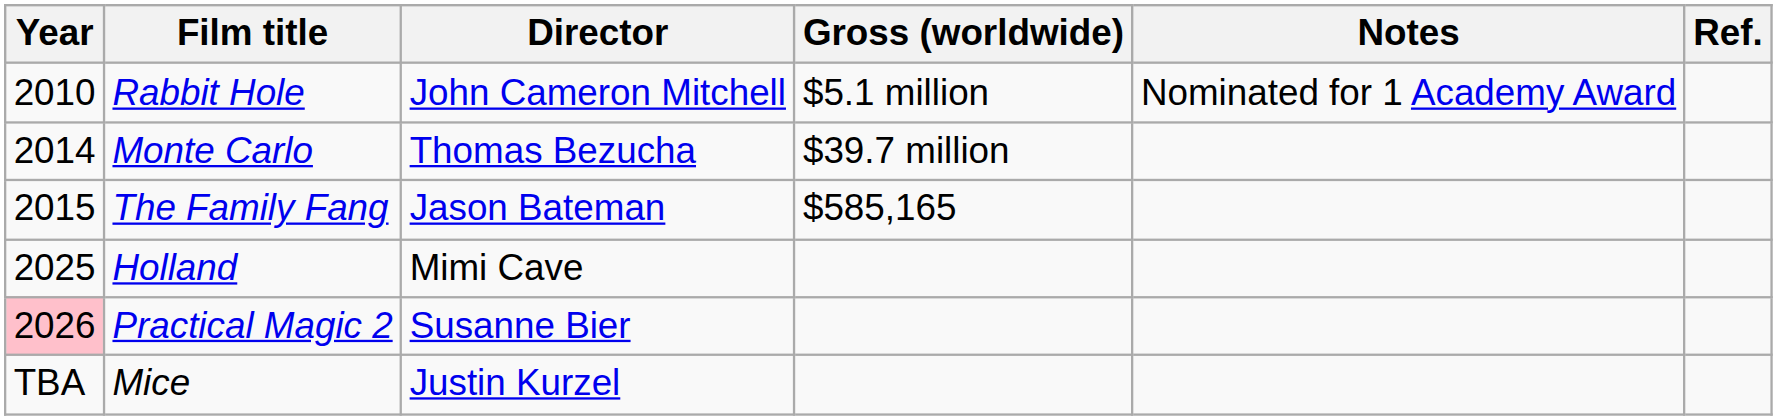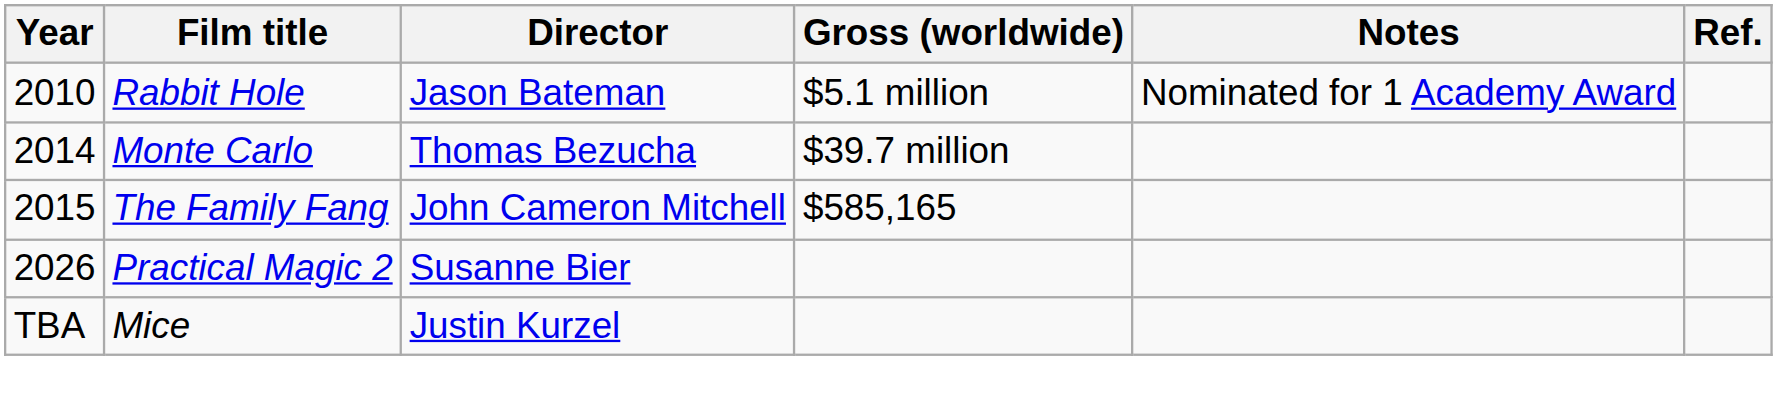Rabbit Hole | Director: John Cameron Mitchell -> Jason Bateman
The Family Fang | Director: Jason Bateman -> John Cameron Mitchell
- row: 2025 | Holland | Mimi Cave
Practical Magic 2 | Year: pink background -> no background
